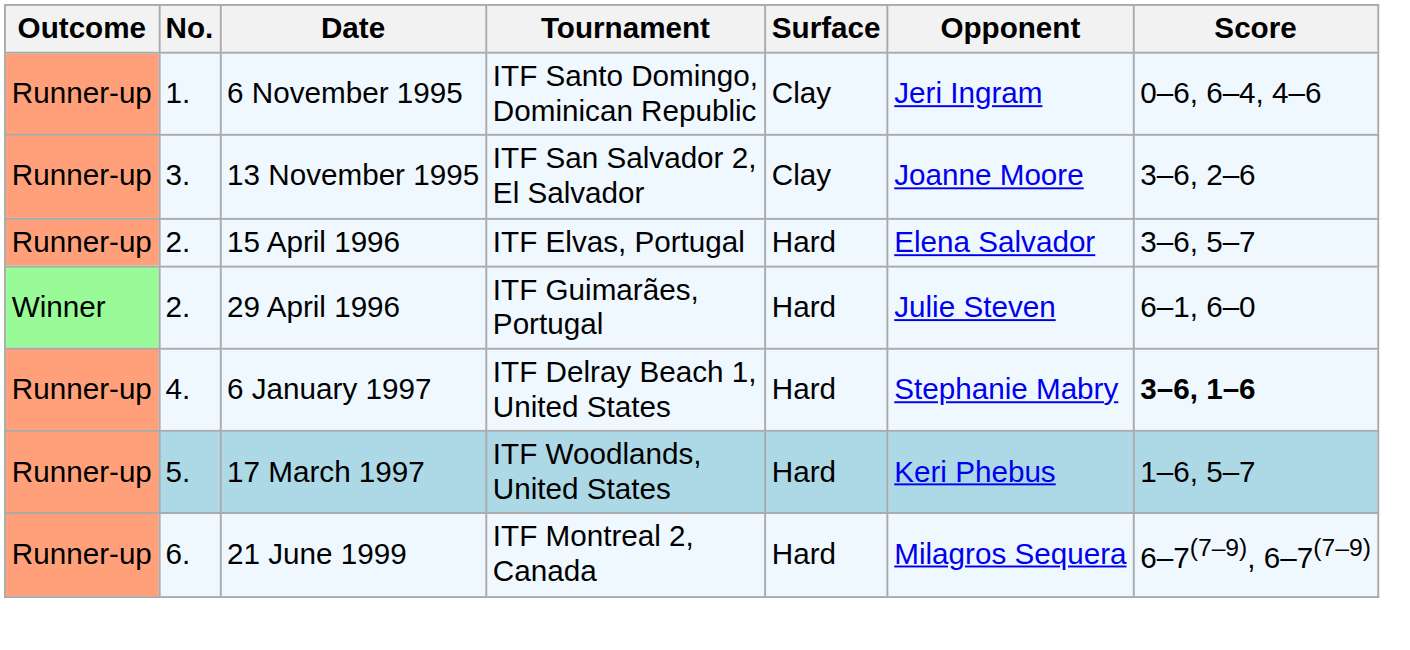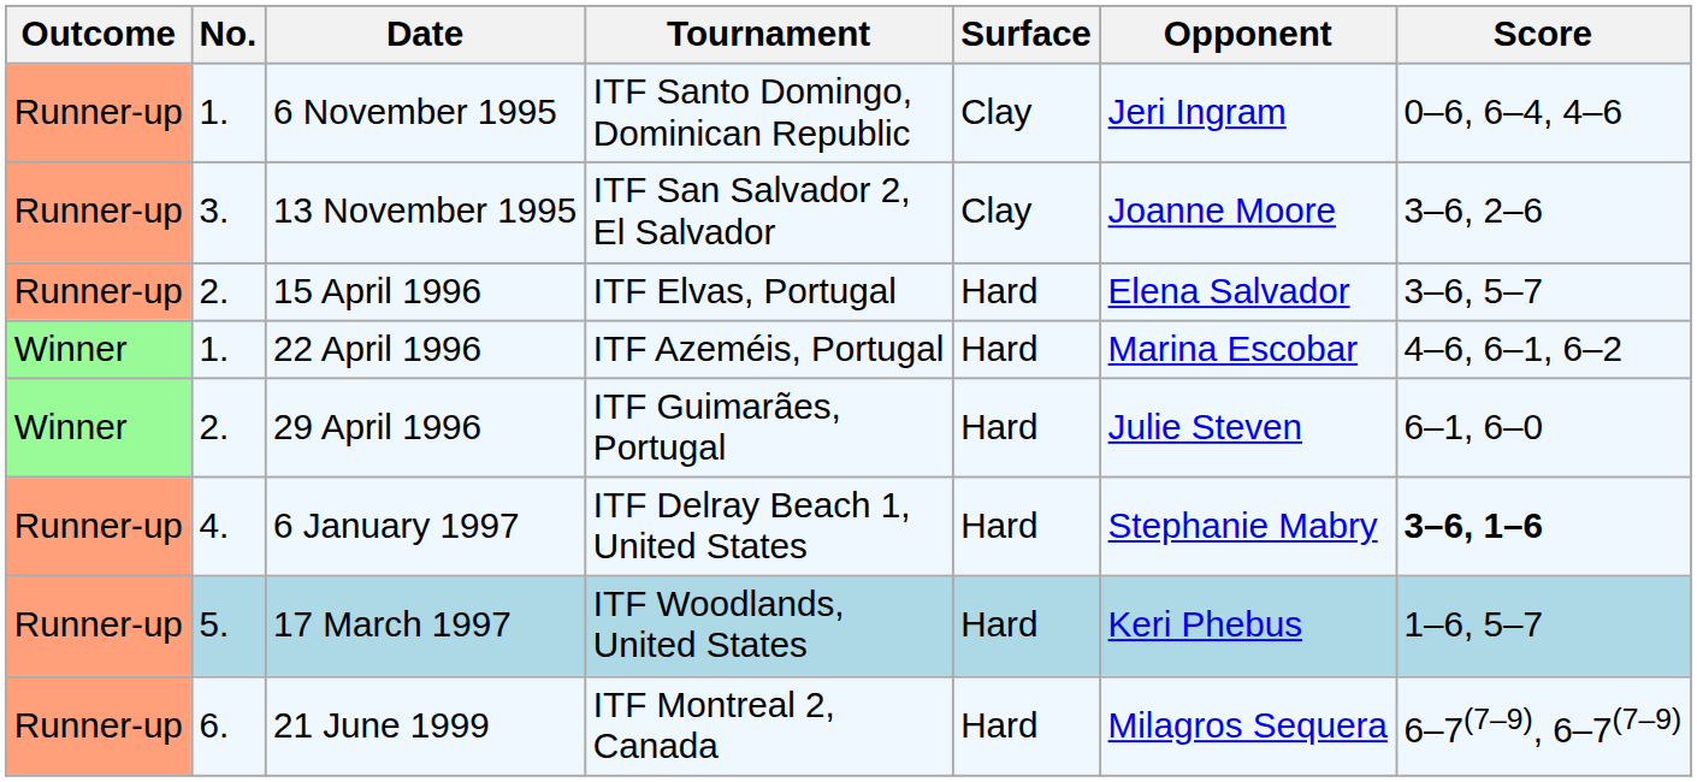+ row: Winner | 1. | 22 April 1996 | ITF Azeméis, Portugal | Hard | Marina Escobar | 4–6, 6–1, 6–2
